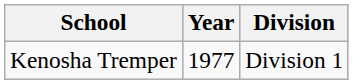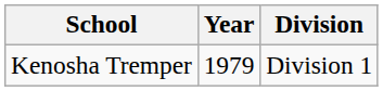Kenosha Tremper | Year: 1977 -> 1979
